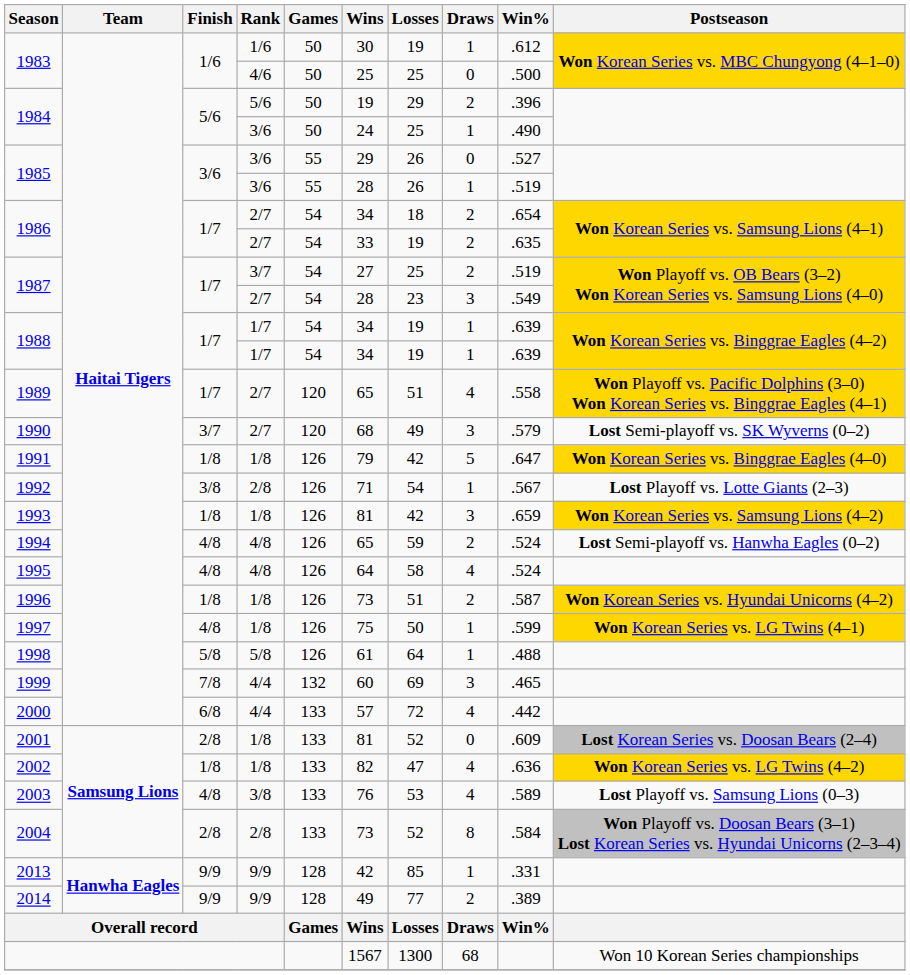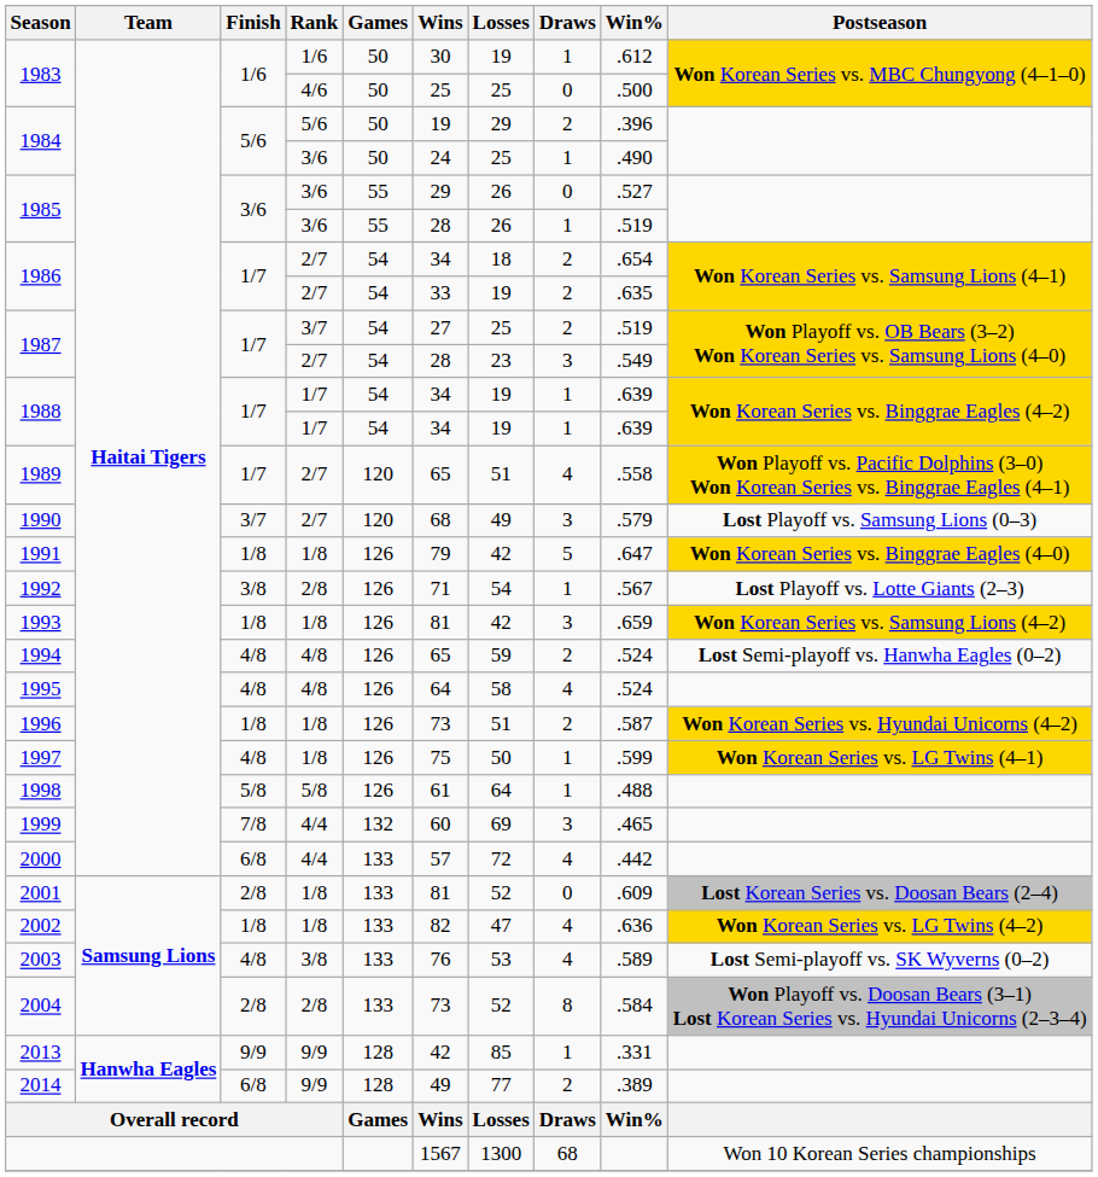1990 | Postseason: Lost Semi-playoff vs. SK Wyverns (0–2) -> Lost Playoff vs. Samsung Lions (0–3)
2003 | Postseason: Lost Playoff vs. Samsung Lions (0–3) -> Lost Semi-playoff vs. SK Wyverns (0–2)
2014 | Finish: 9/9 -> 6/8
